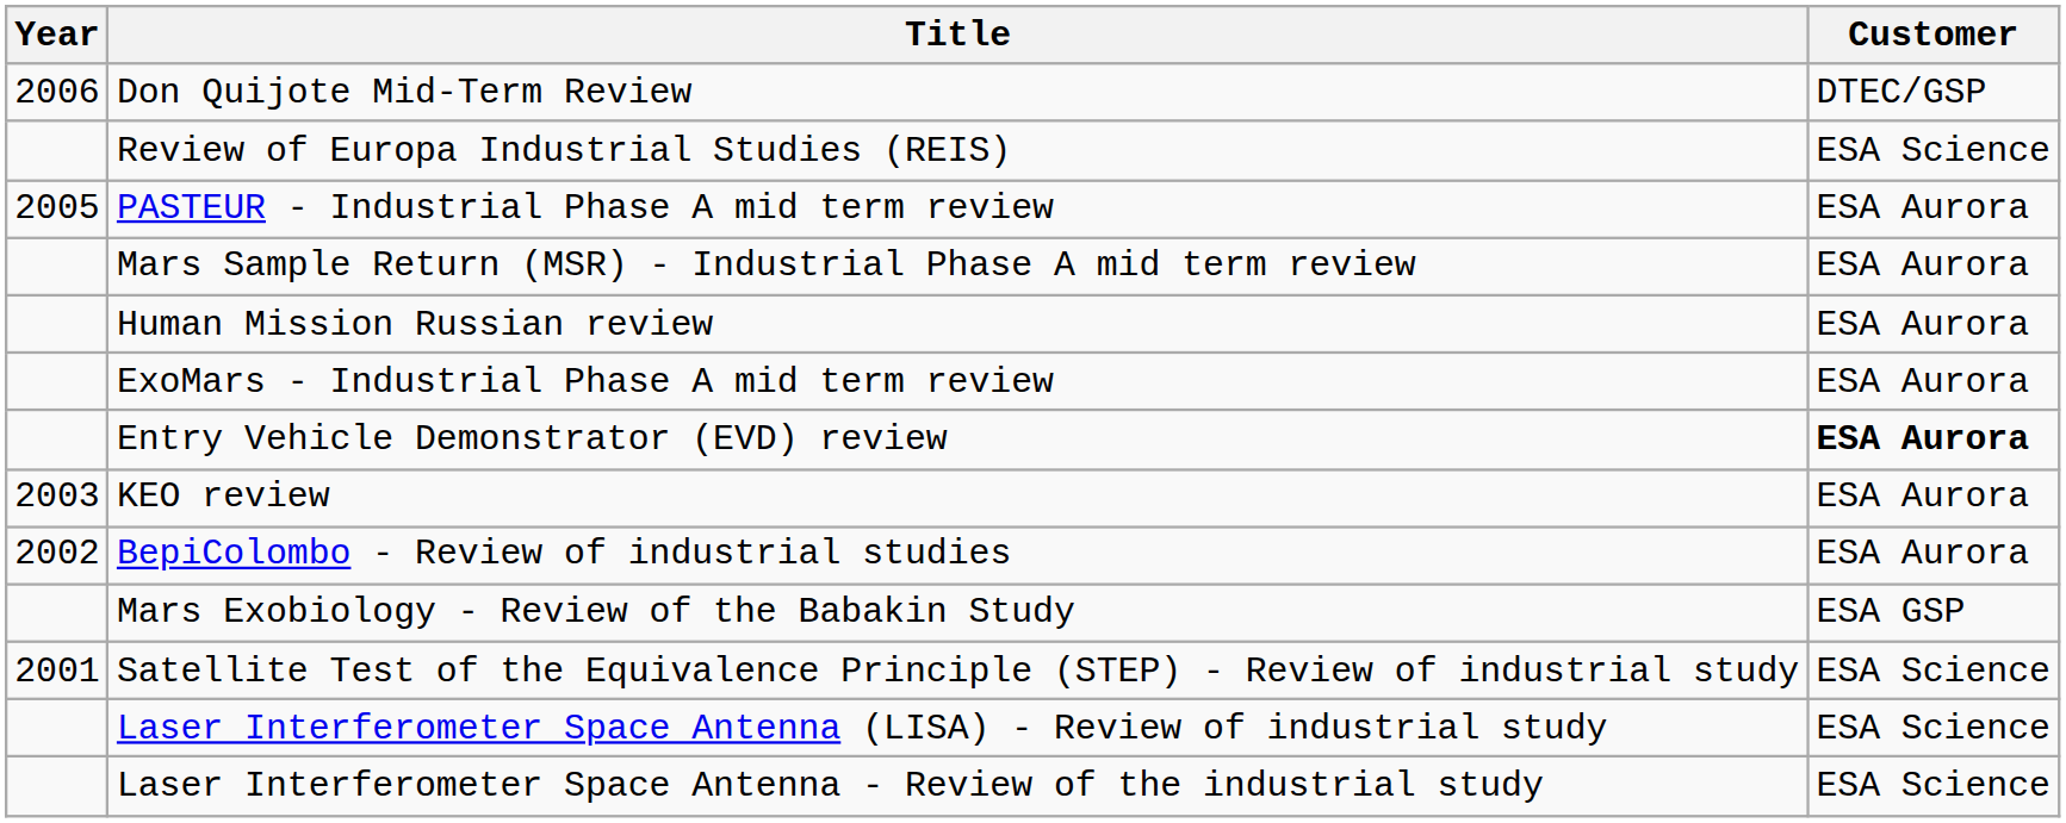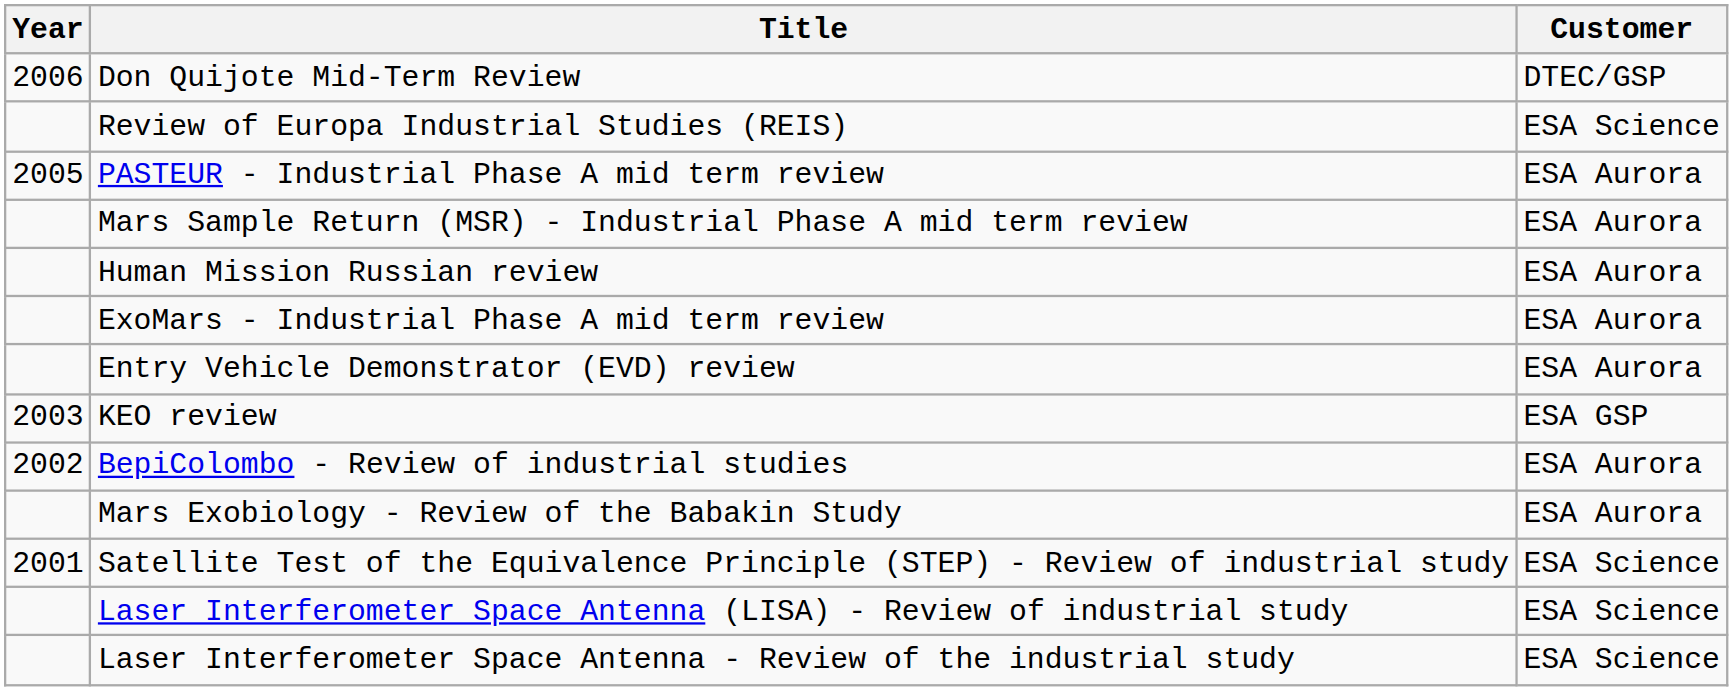Entry Vehicle Demonstrator (EVD) review | Customer: bold -> normal
KEO review | Customer: ESA Aurora -> ESA GSP
Mars Exobiology - Review of the Babakin Study | Customer: ESA GSP -> ESA Aurora
